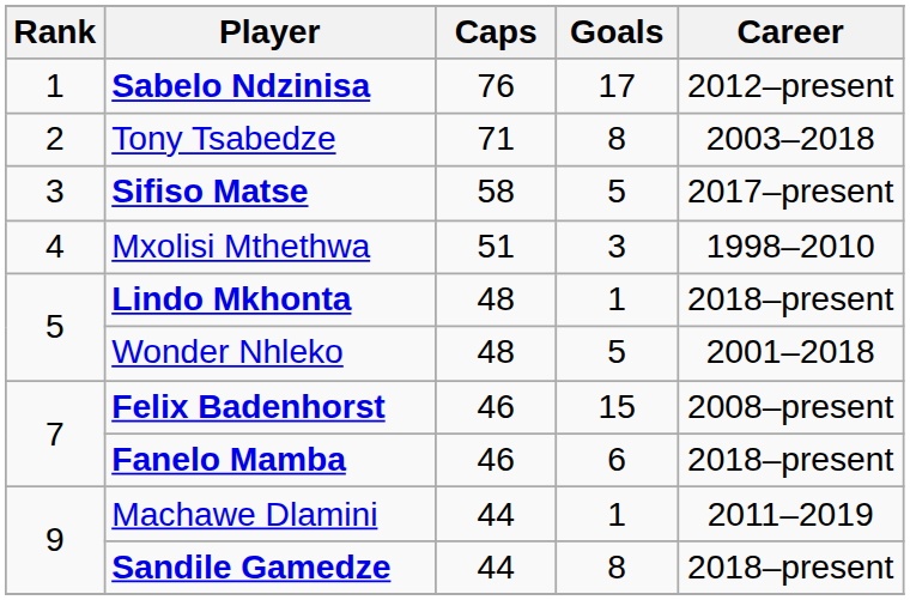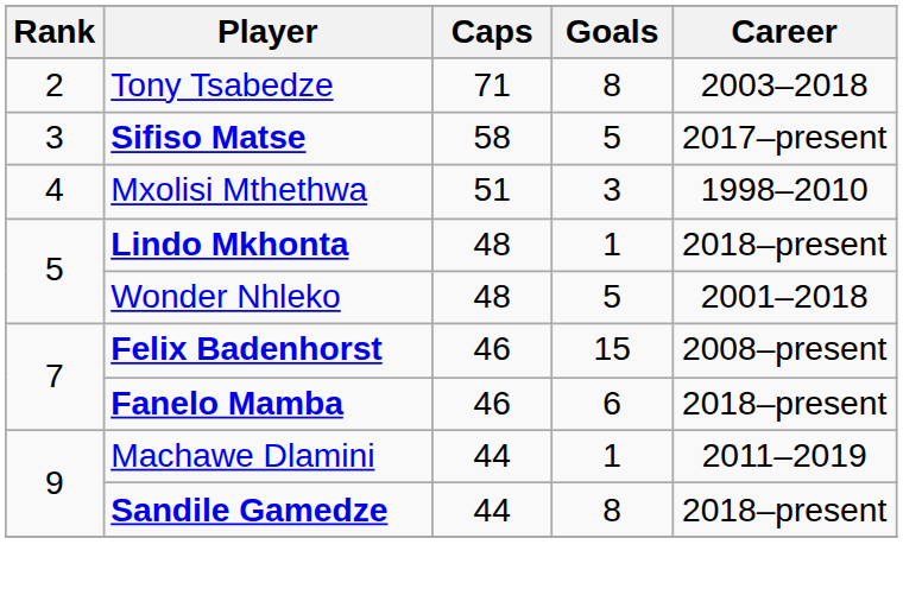- row: 1 | Sabelo Ndzinisa | 76 | 17 | 2012–present
